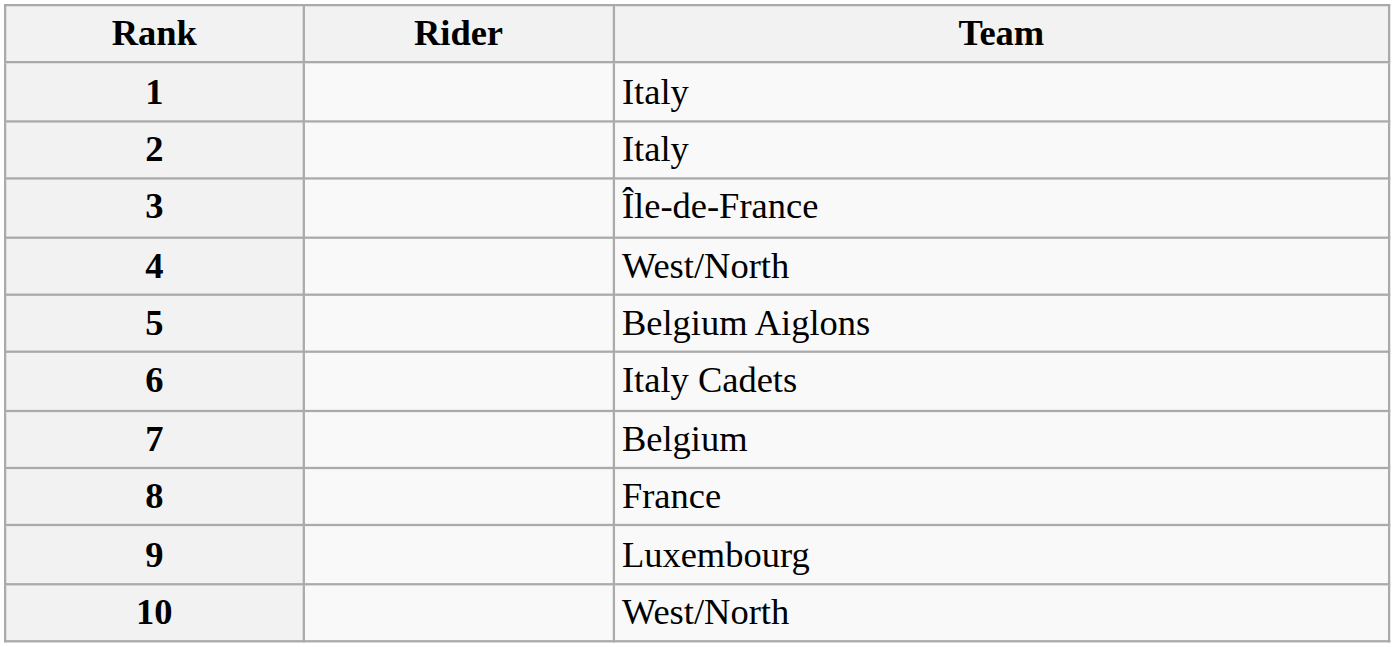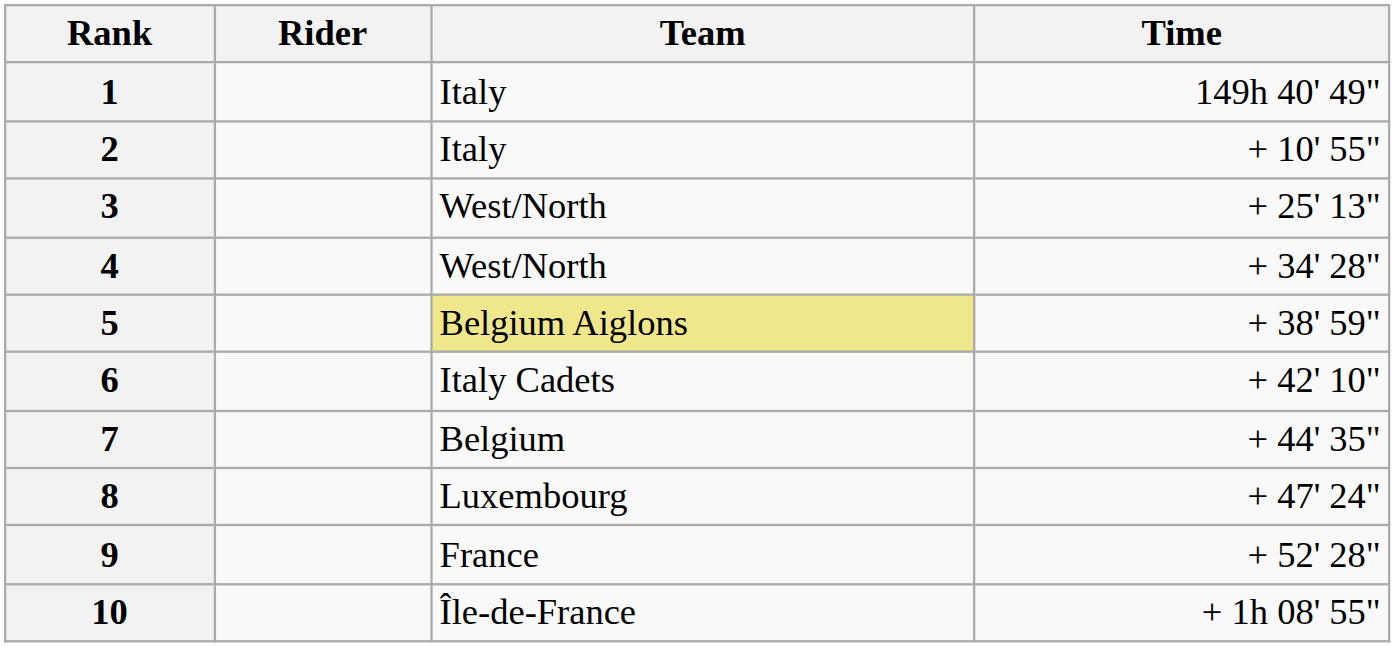+ column: Time | 149h 40' 49" | + 10' 55" | + 25' 13" | + 34' 28" | + 38' 59" | + 42' 10" | + 44' 35" | + 47' 24" | + 52' 28" | + 1h 08' 55"
3 | Team: Île-de-France -> West/North
5 | Team: no background -> khaki background
8 | Team: France -> Luxembourg
9 | Team: Luxembourg -> France
10 | Team: West/North -> Île-de-France
